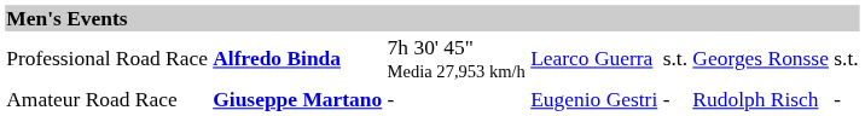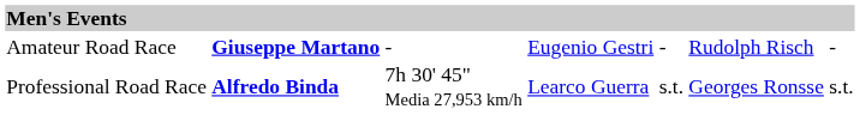rows swapped: Professional Road Race <-> Amateur Road Race
